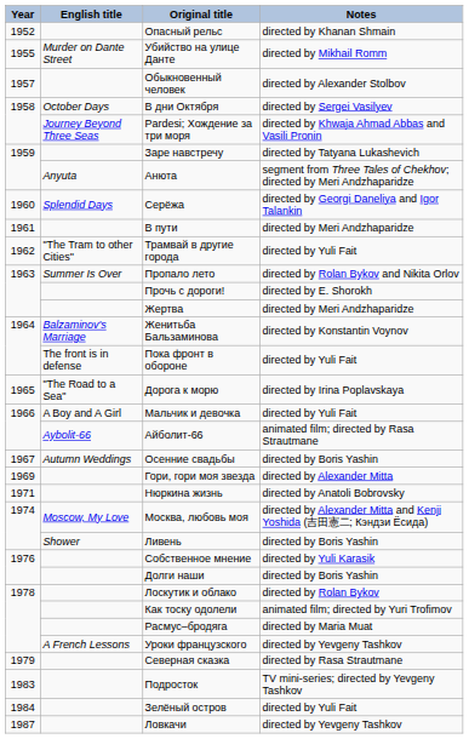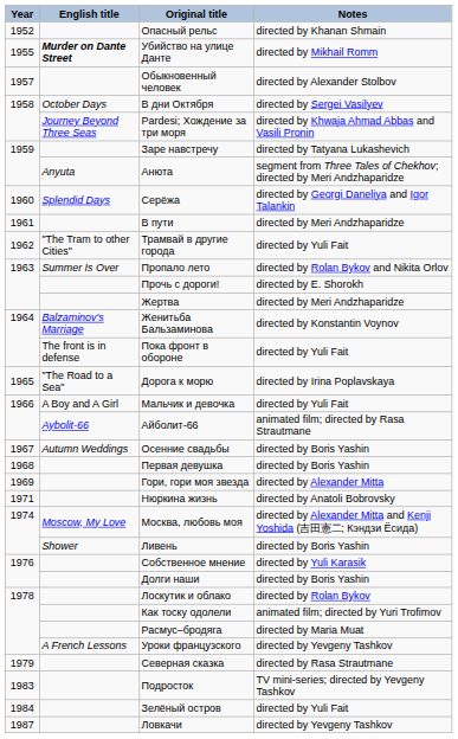Убийство на улице Данте | English title: normal -> bold
+ row: 1968 | Первая девушка | directed by Boris Yashin
